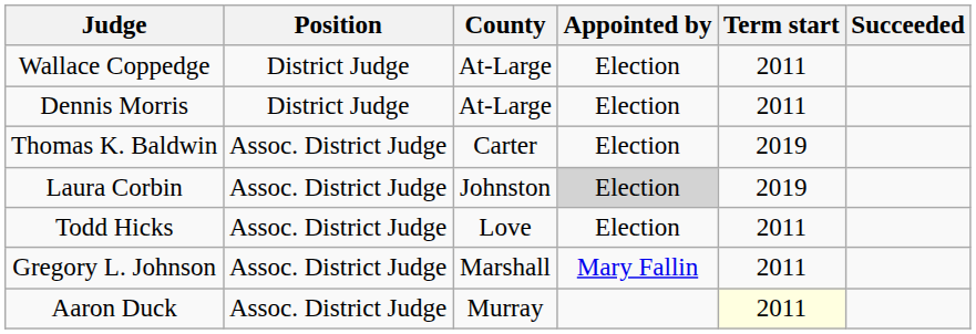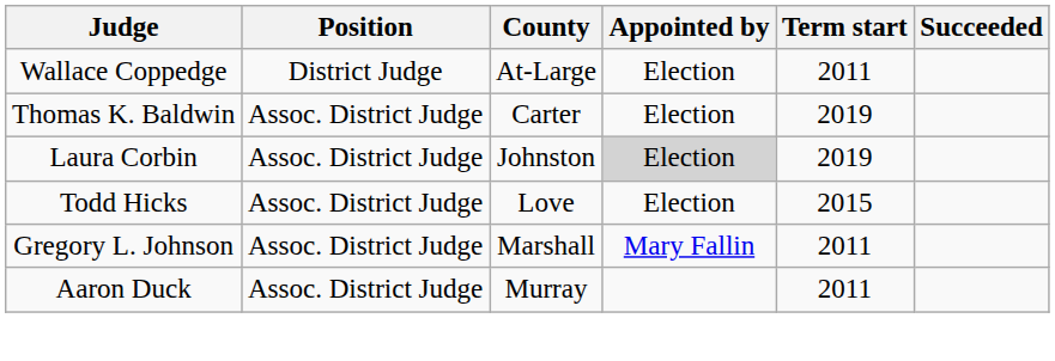- row: Dennis Morris | District Judge | At-Large | Election | 2011
Todd Hicks | Term start: 2011 -> 2015
Aaron Duck | Term start: lightyellow background -> no background
